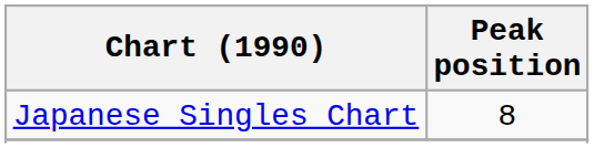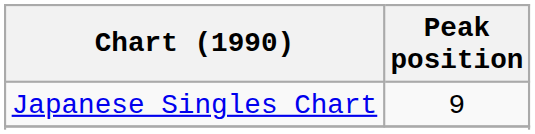Japanese Singles Chart | Peak position: 8 -> 9
